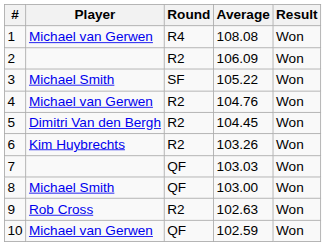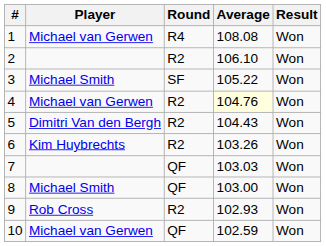2 | Average: 106.09 -> 106.10
4 | Average: no background -> lightyellow background
5 | Average: 104.45 -> 104.43
9 | Average: 102.63 -> 102.93
